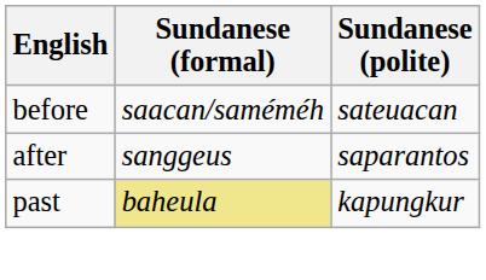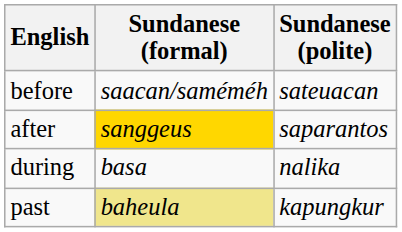after | Sundanese (formal): no background -> gold background
+ row: during | basa | nalika
